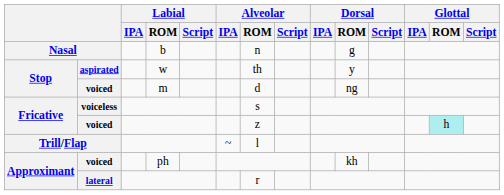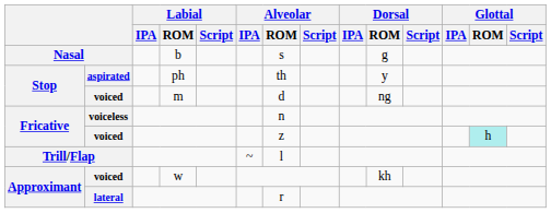Nasal | Alveolar / ROM: n -> s
aspirated | Labial / ROM: w -> ph
voiceless | Alveolar / ROM: s -> n
Approximant / voiced | Labial / ROM: ph -> w
